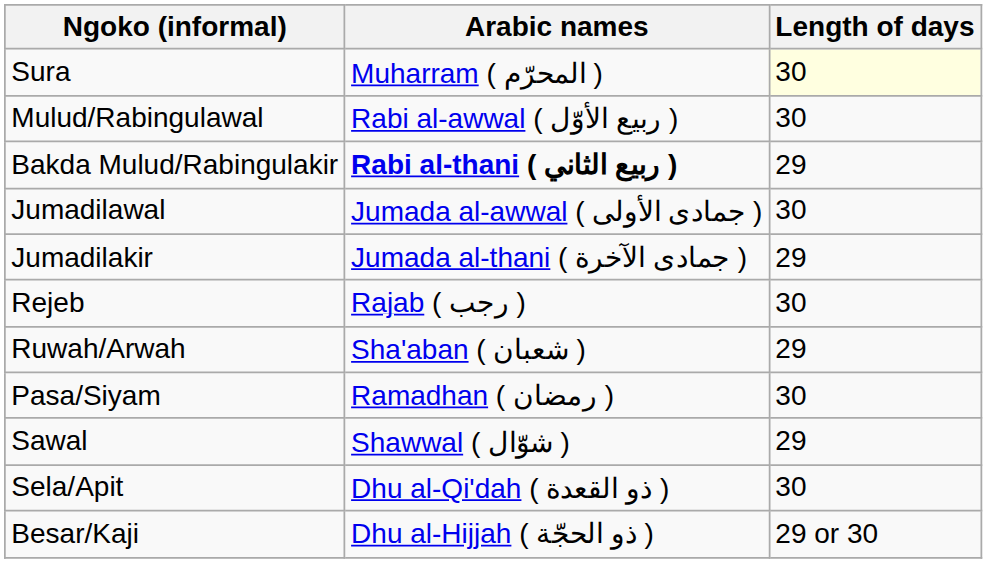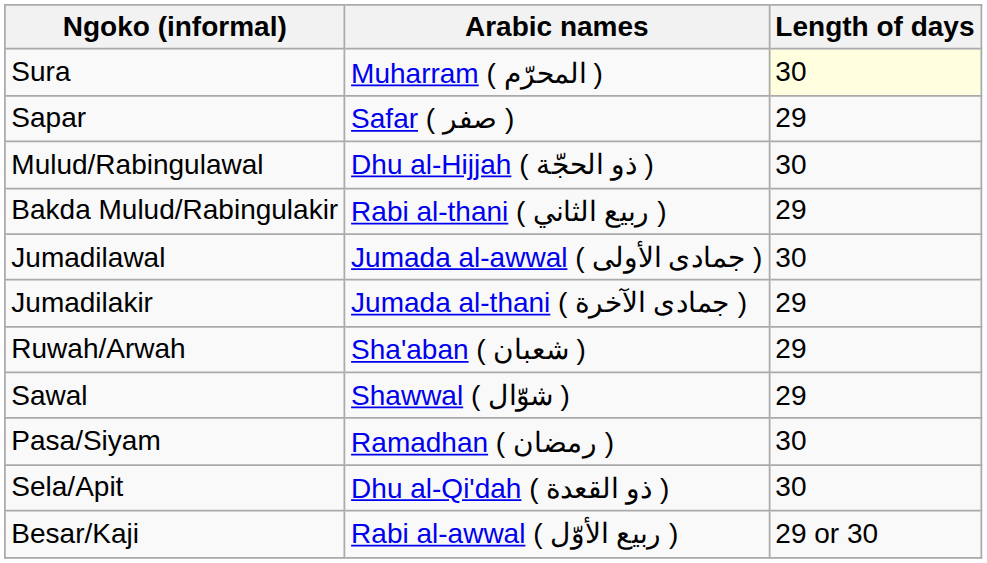+ row: Sapar | Safar ( صفر ) | 29
Mulud/Rabingulawal | Arabic names: Rabi al-awwal ( ربيع الأوّل ) -> Dhu al-Hijjah ( ذو الحجّة )
Bakda Mulud/Rabingulakir | Arabic names: bold -> normal
- row: Rejeb | Rajab ( رجب ) | 30
rows swapped: Pasa/Siyam <-> Sawal
Besar/Kaji | Arabic names: Dhu al-Hijjah ( ذو الحجّة ) -> Rabi al-awwal ( ربيع الأوّل )
